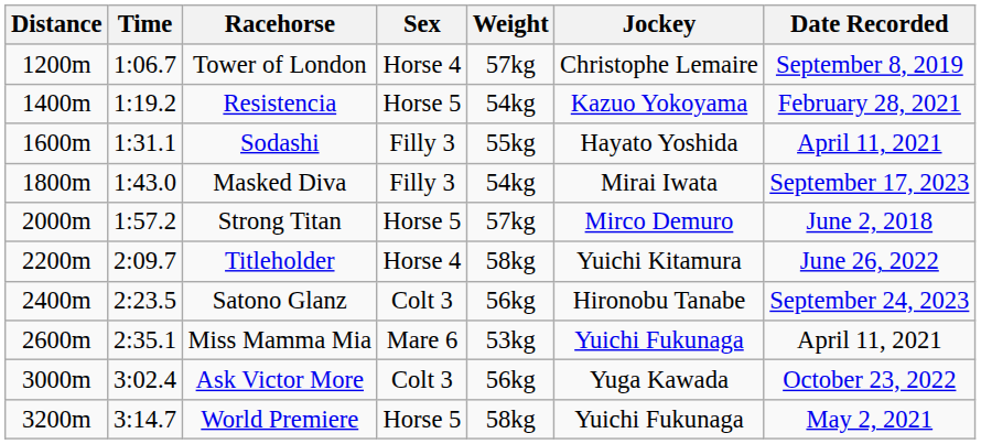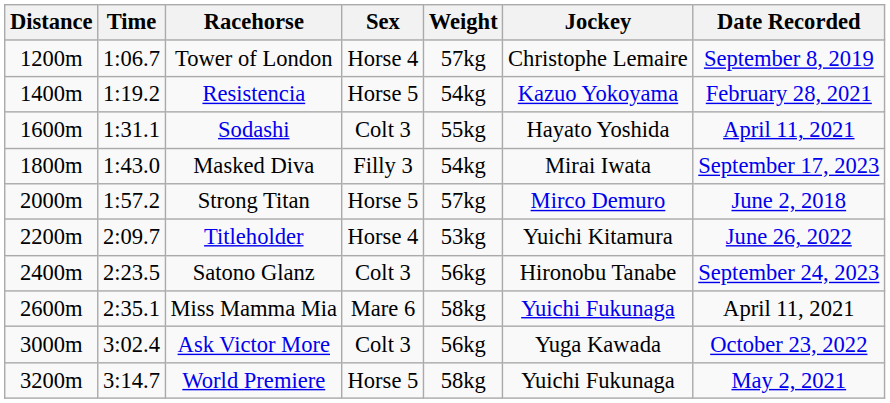Sodashi | Sex: Filly 3 -> Colt 3
Titleholder | Weight: 58kg -> 53kg
Miss Mamma Mia | Weight: 53kg -> 58kg
